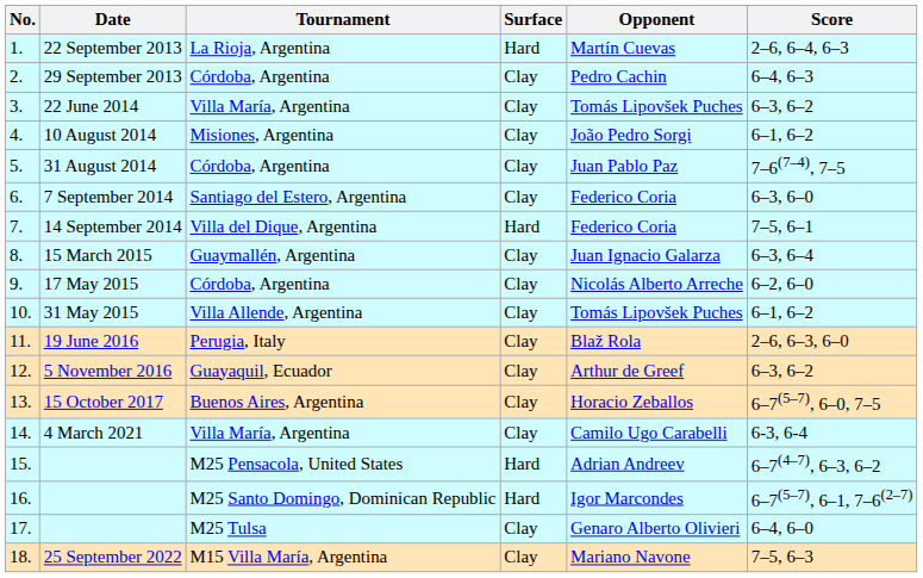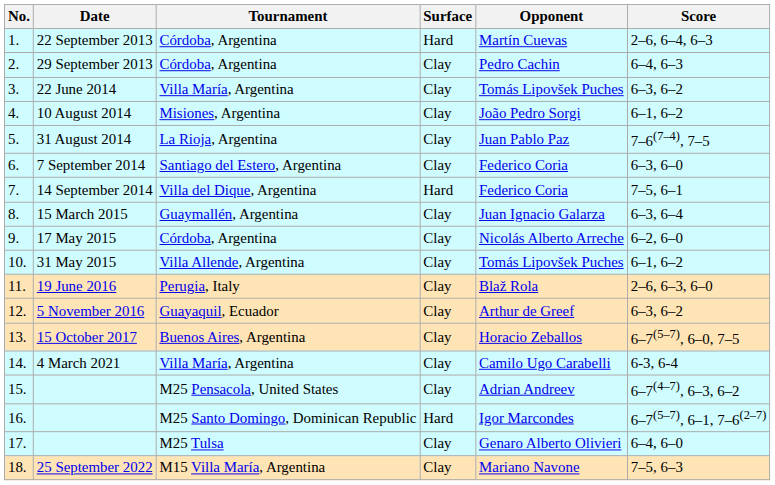1. | Tournament: La Rioja, Argentina -> Córdoba, Argentina
5. | Tournament: Córdoba, Argentina -> La Rioja, Argentina
15. | Surface: Hard -> Clay
